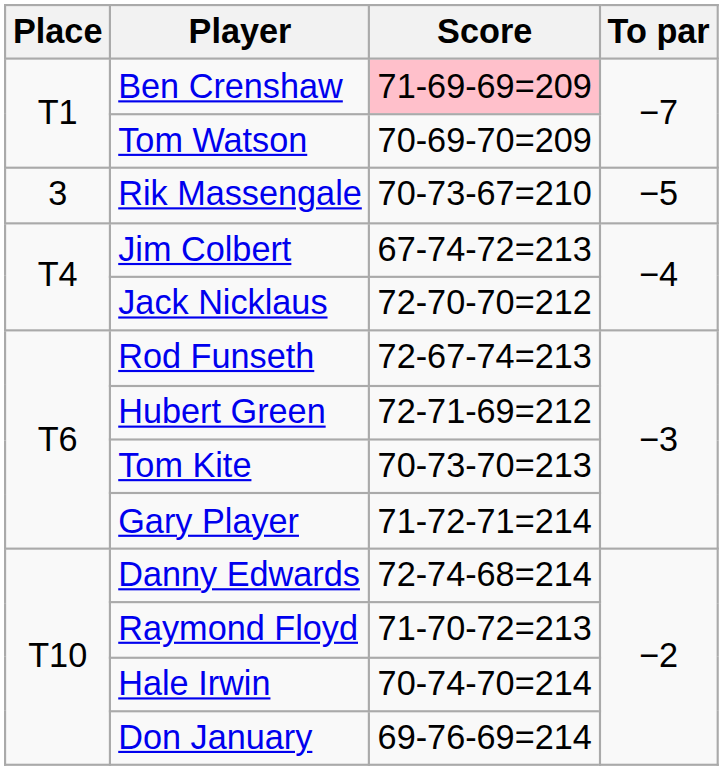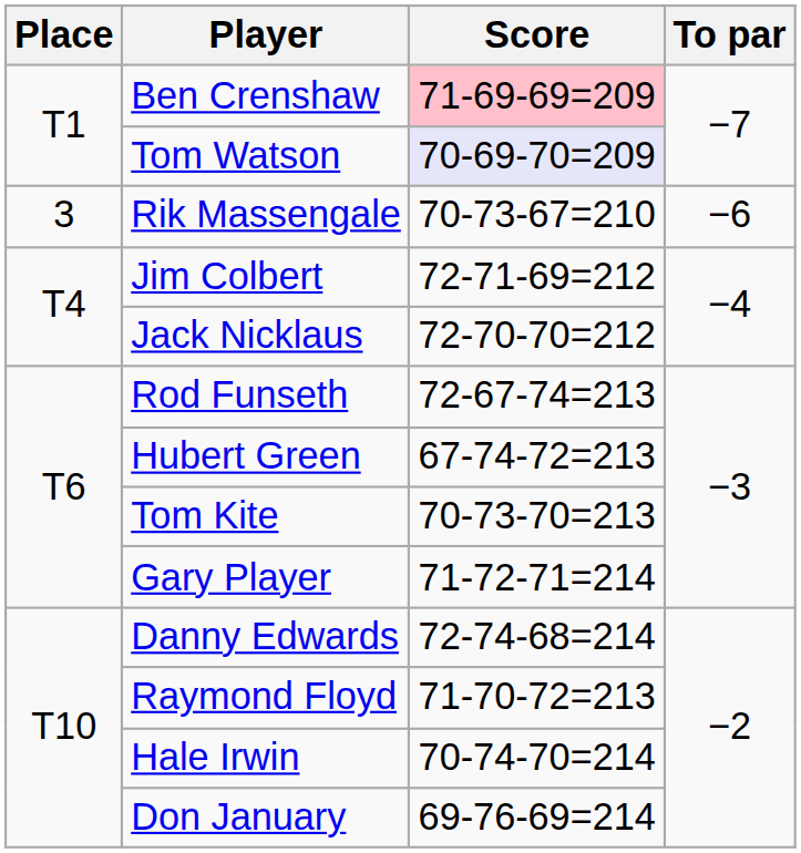Tom Watson | Score: no background -> lavender background
Rik Massengale | To par: −5 -> −6
Jim Colbert | Score: 67-74-72=213 -> 72-71-69=212
Hubert Green | Score: 72-71-69=212 -> 67-74-72=213
